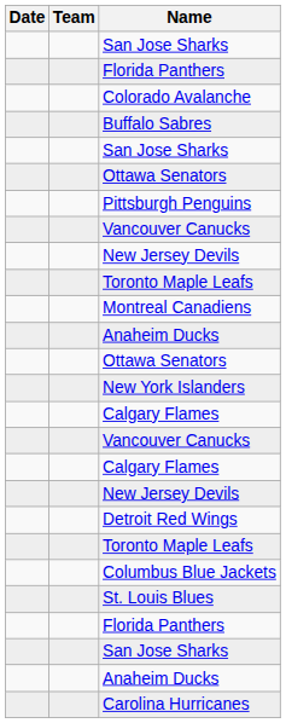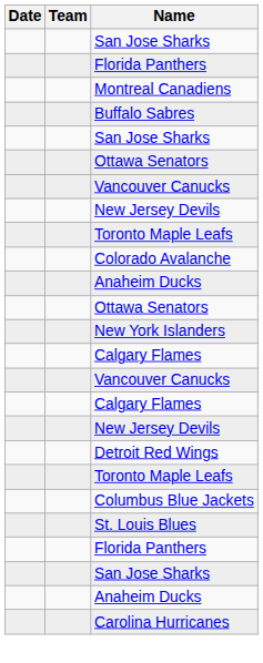rows swapped: Colorado Avalanche <-> Montreal Canadiens
- row: Pittsburgh Penguins
